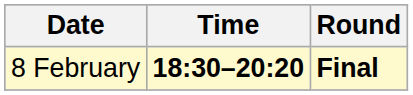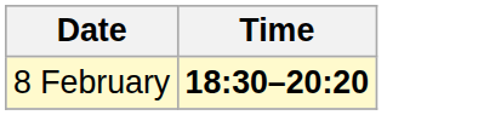- column: Round | Final
